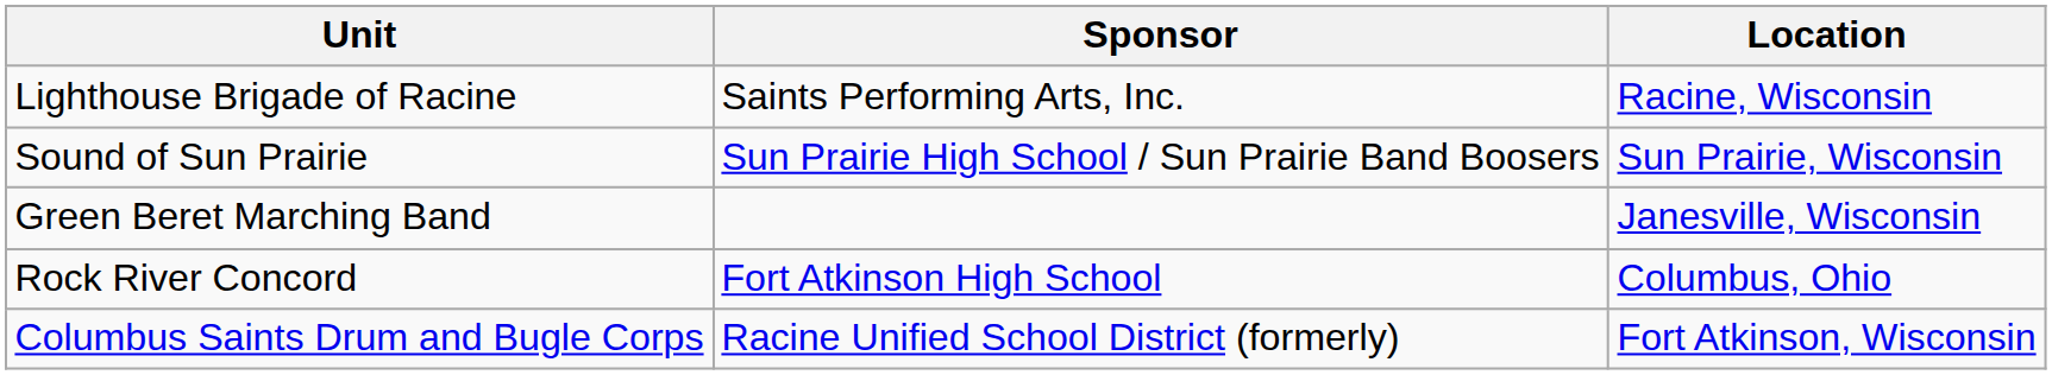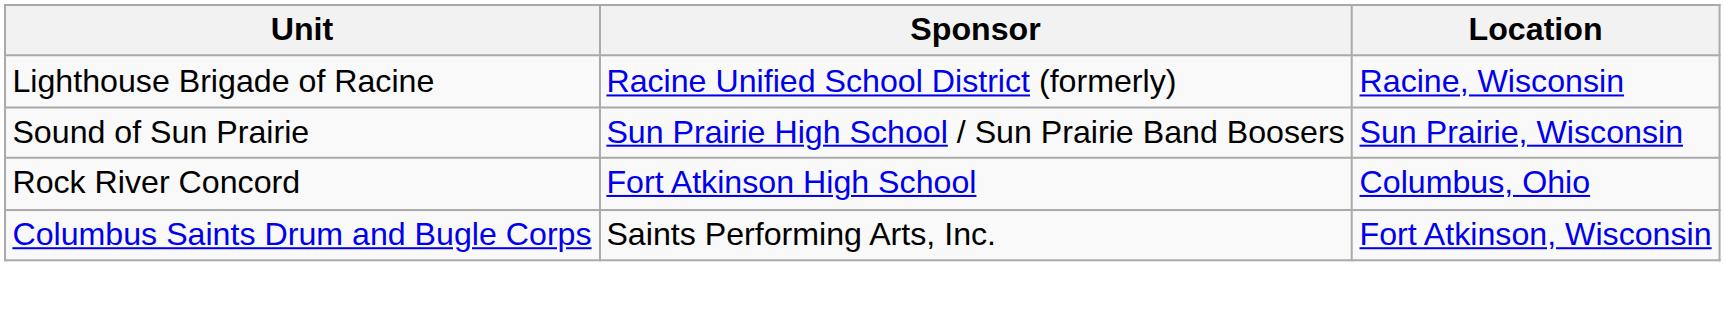Lighthouse Brigade of Racine | Sponsor: Saints Performing Arts, Inc. -> Racine Unified School District (formerly)
- row: Green Beret Marching Band | Janesville, Wisconsin
Columbus Saints Drum and Bugle Corps | Sponsor: Racine Unified School District (formerly) -> Saints Performing Arts, Inc.
